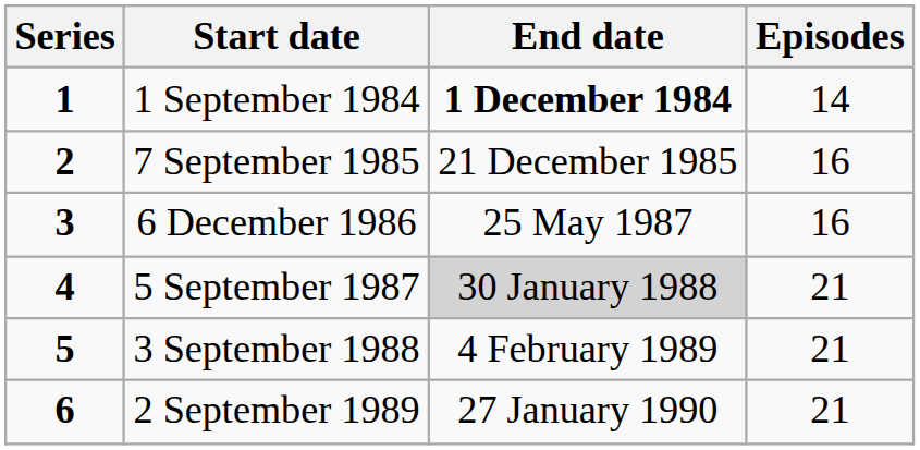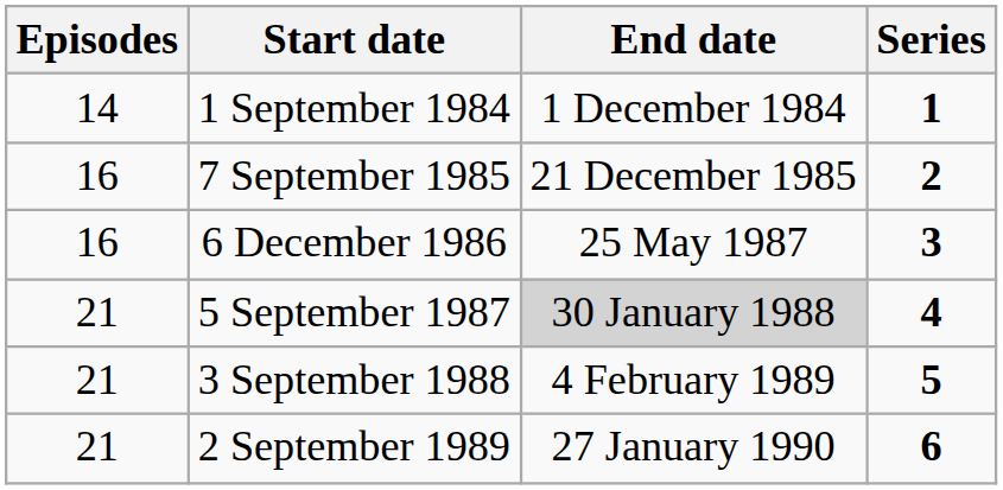columns swapped: Series <-> Episodes
1 September 1984 | End date: bold -> normal
